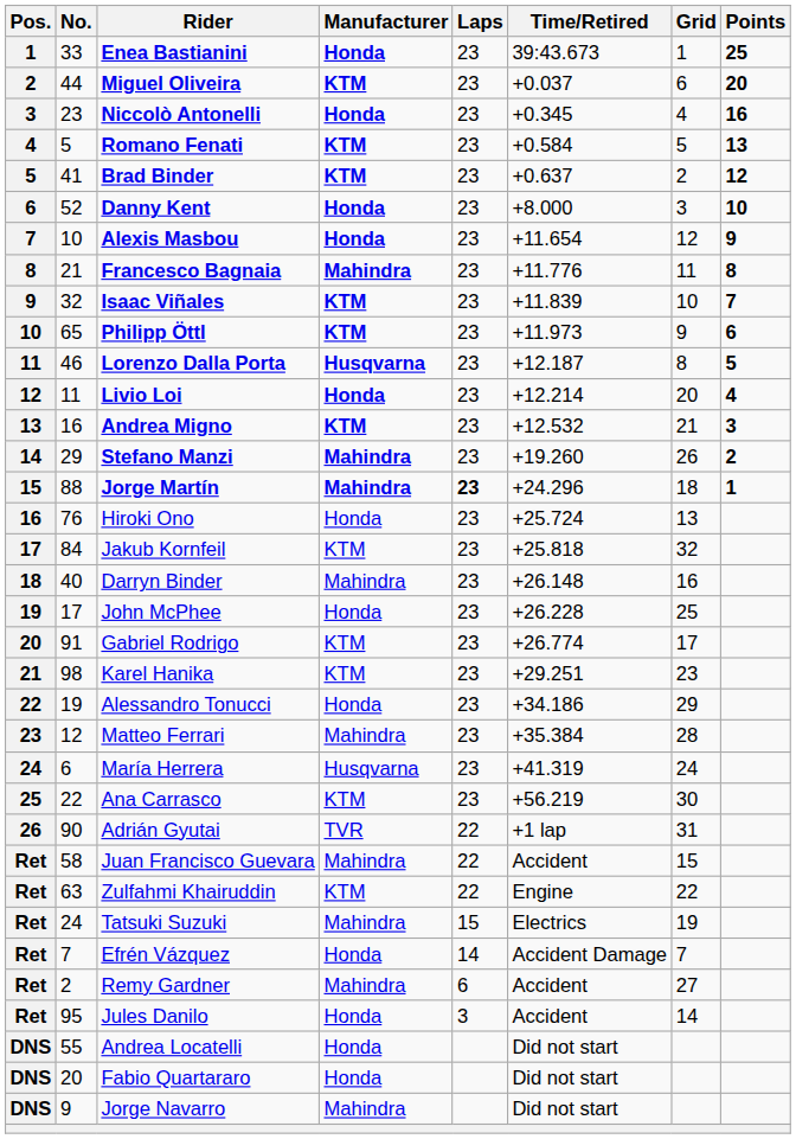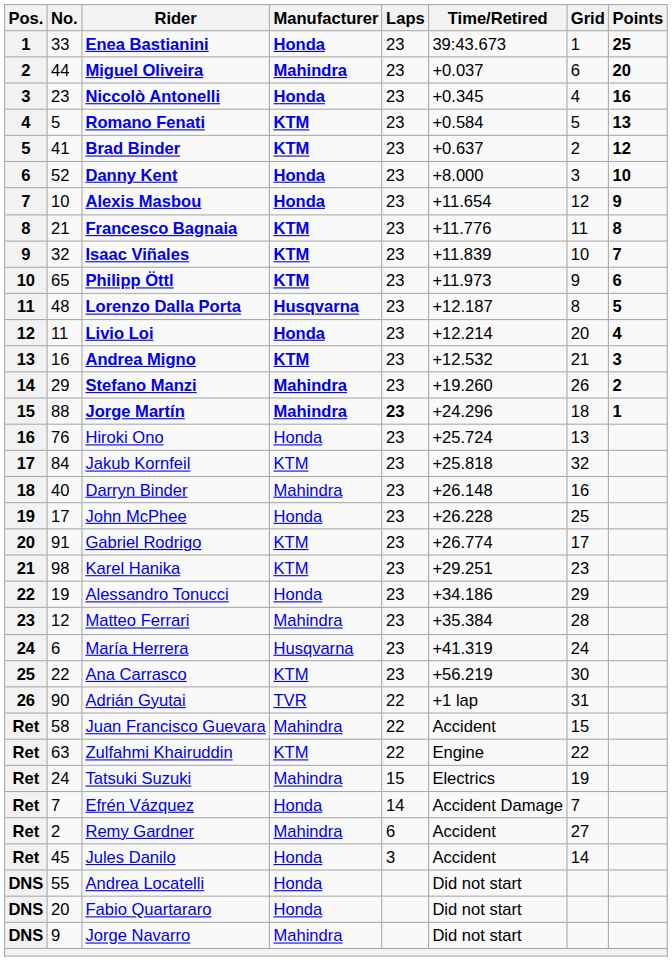Miguel Oliveira | Manufacturer: KTM -> Mahindra
Francesco Bagnaia | Manufacturer: Mahindra -> KTM
Lorenzo Dalla Porta | No.: 46 -> 48
Jules Danilo | No.: 95 -> 45
